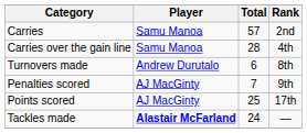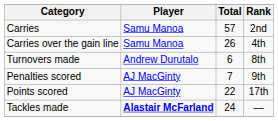Carries over the gain line | Total: 28 -> 26
Points scored | Total: 25 -> 22
